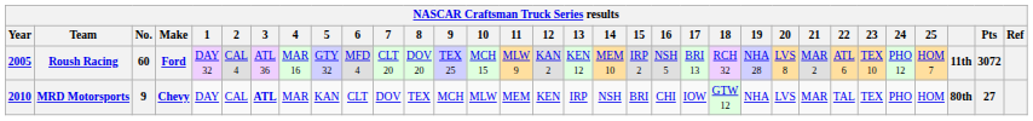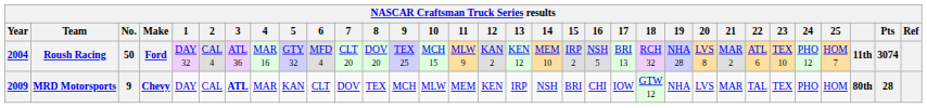Roush Racing | Year: 2005 -> 2004
Roush Racing | No.: 60 -> 50
Roush Racing | Pts: 3072 -> 3074
MRD Motorsports | Year: 2010 -> 2009
MRD Motorsports | Pts: 27 -> 28
